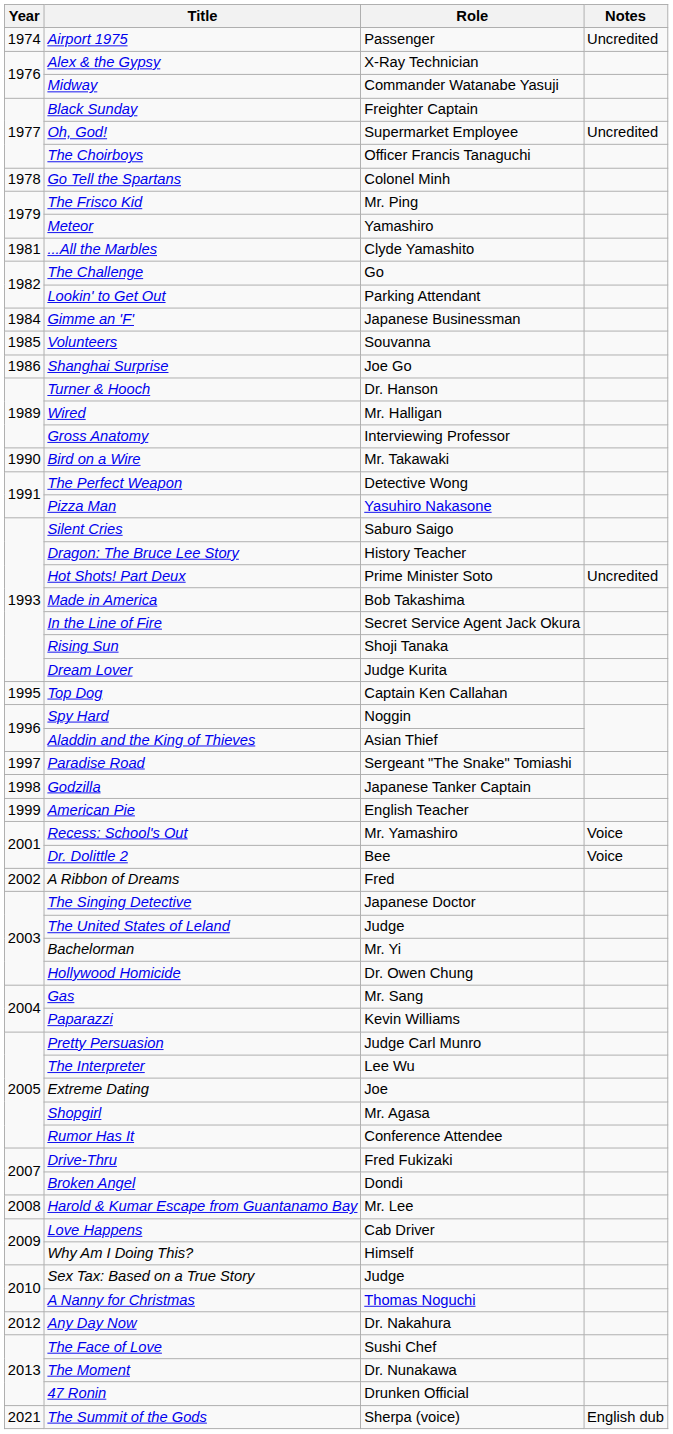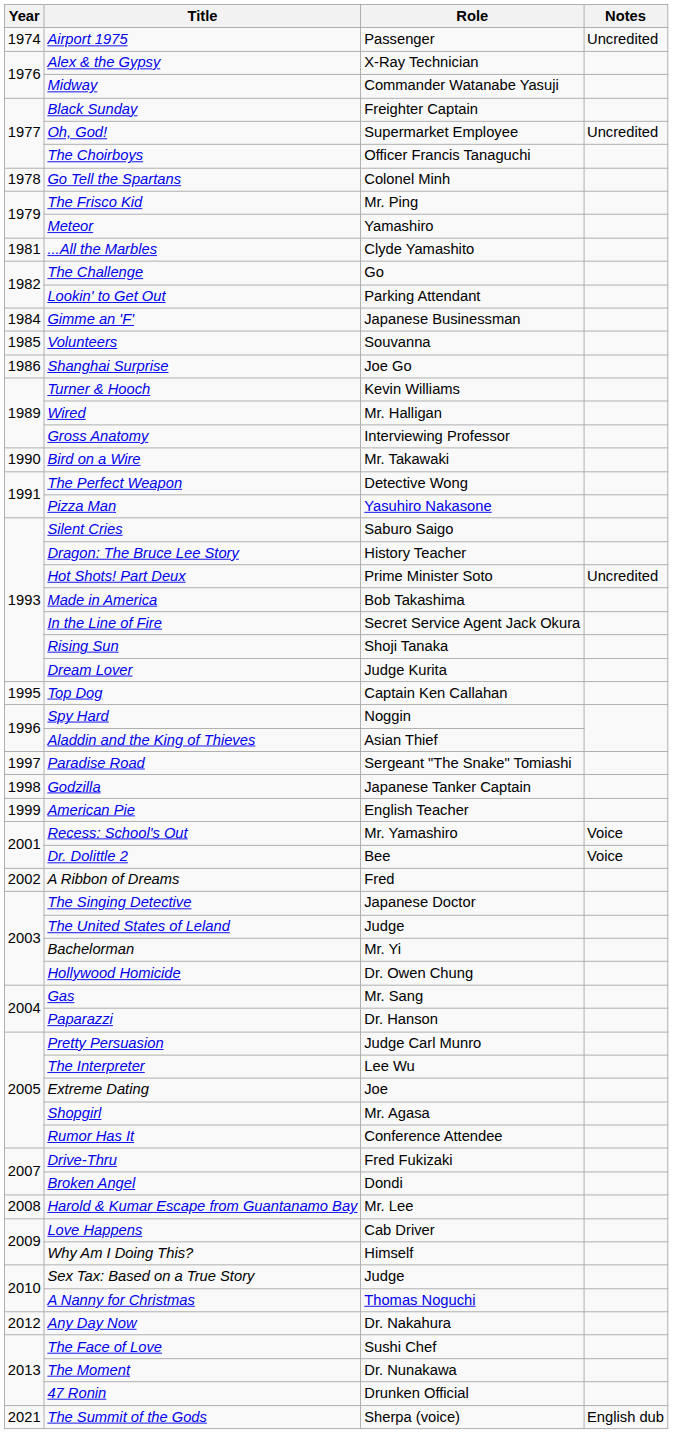Turner & Hooch | Role: Dr. Hanson -> Kevin Williams
Paparazzi | Role: Kevin Williams -> Dr. Hanson
